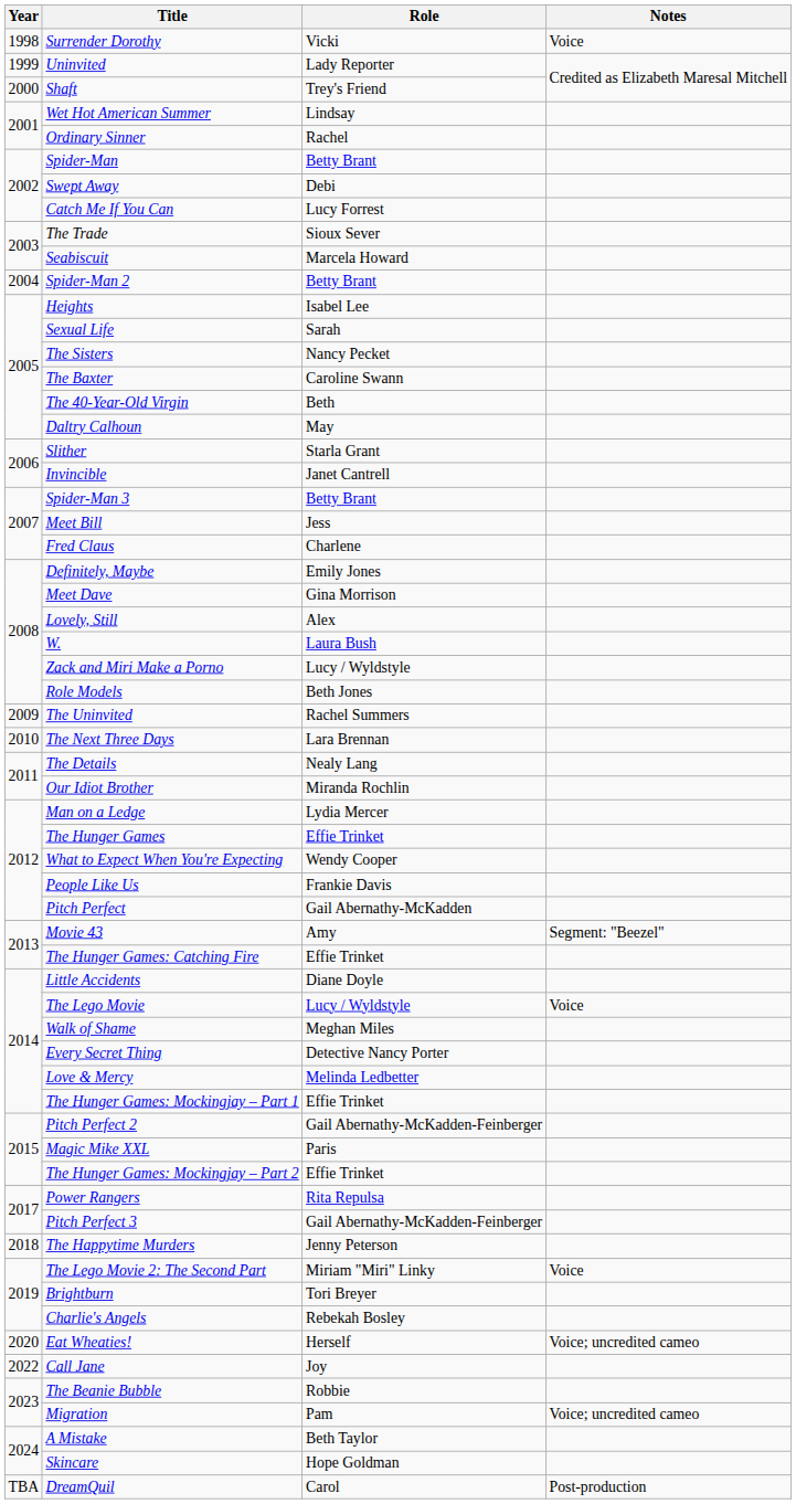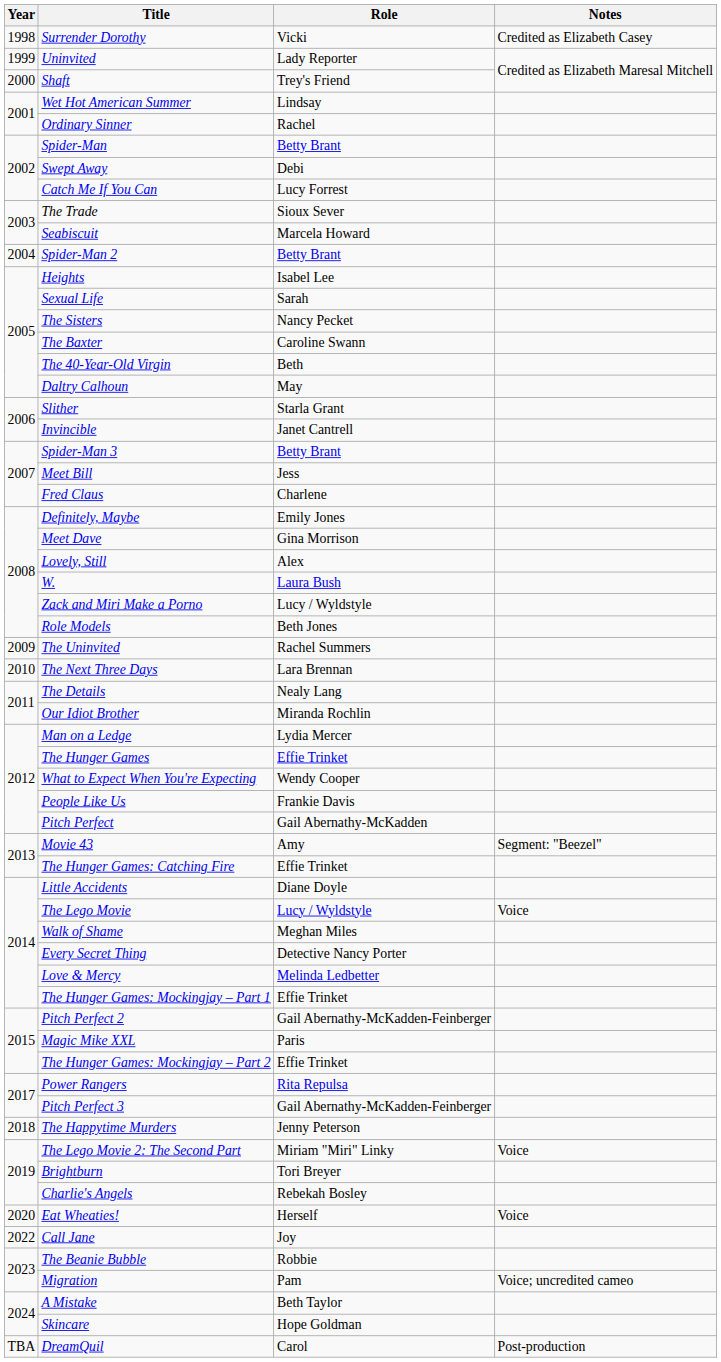Surrender Dorothy | Notes: Voice -> Credited as Elizabeth Casey
Eat Wheaties! | Notes: Voice; uncredited cameo -> Voice
